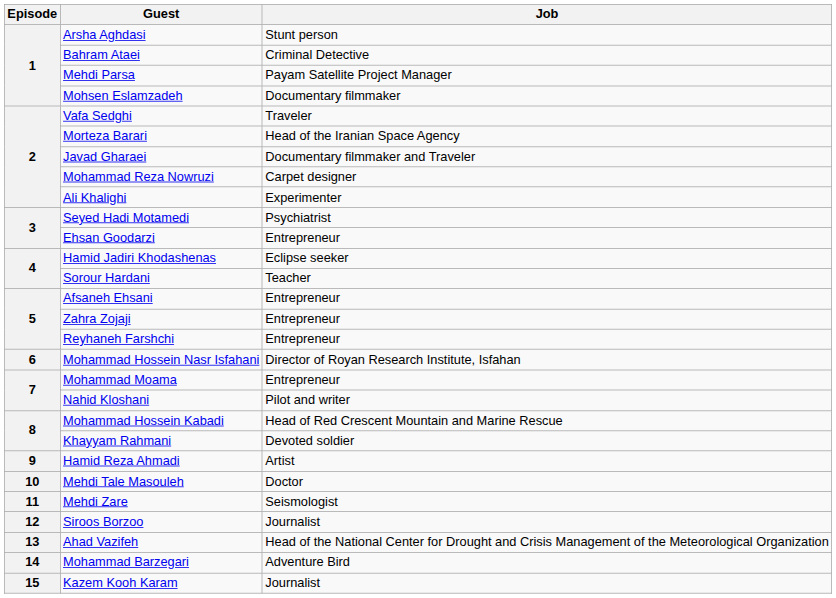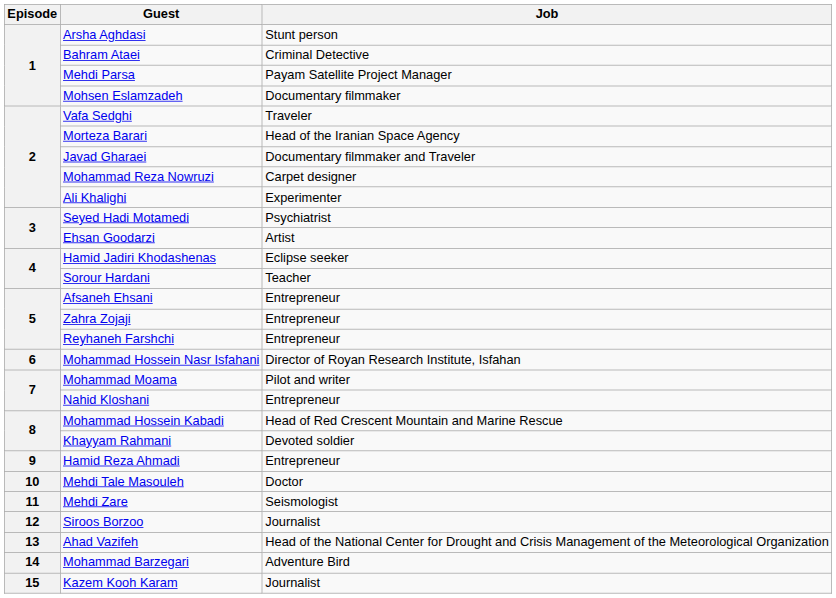Ehsan Goodarzi | Job: Entrepreneur -> Artist
Mohammad Moama | Job: Entrepreneur -> Pilot and writer
Nahid Kloshani | Job: Pilot and writer -> Entrepreneur
Hamid Reza Ahmadi | Job: Artist -> Entrepreneur
